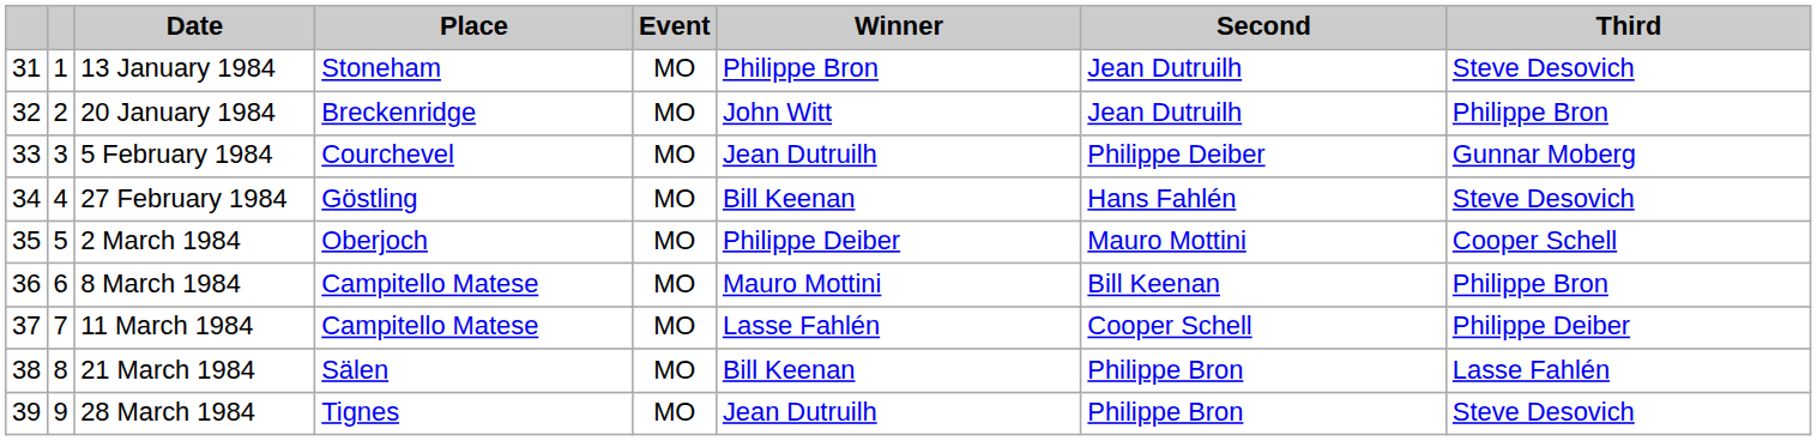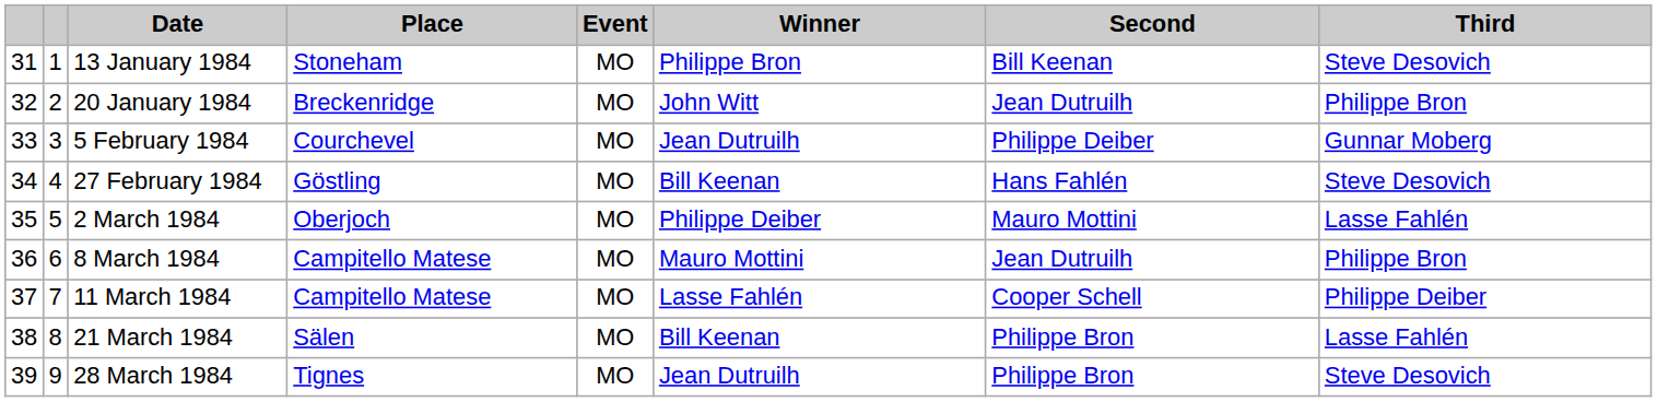13 January 1984 | Second: Jean Dutruilh -> Bill Keenan
2 March 1984 | Third: Cooper Schell -> Lasse Fahlén
8 March 1984 | Second: Bill Keenan -> Jean Dutruilh
